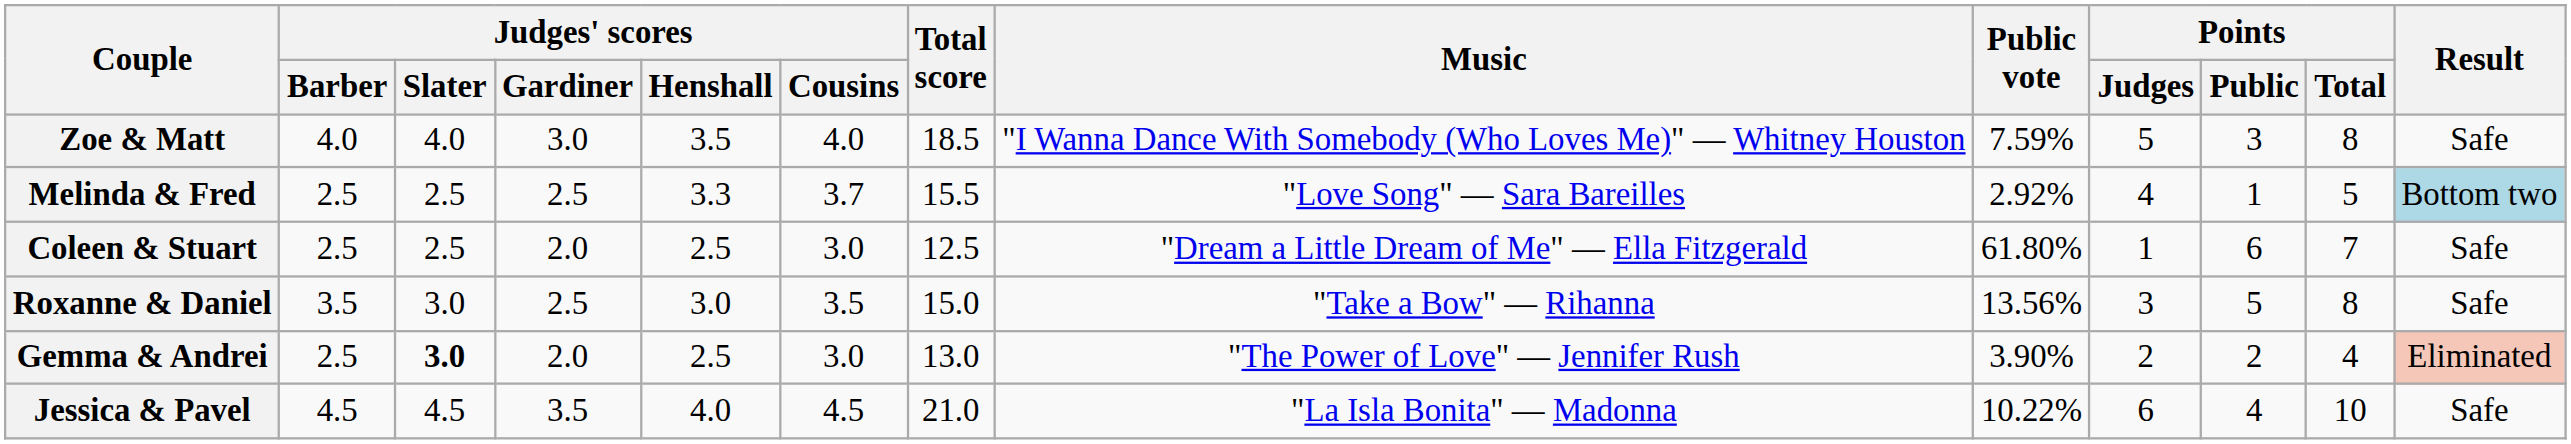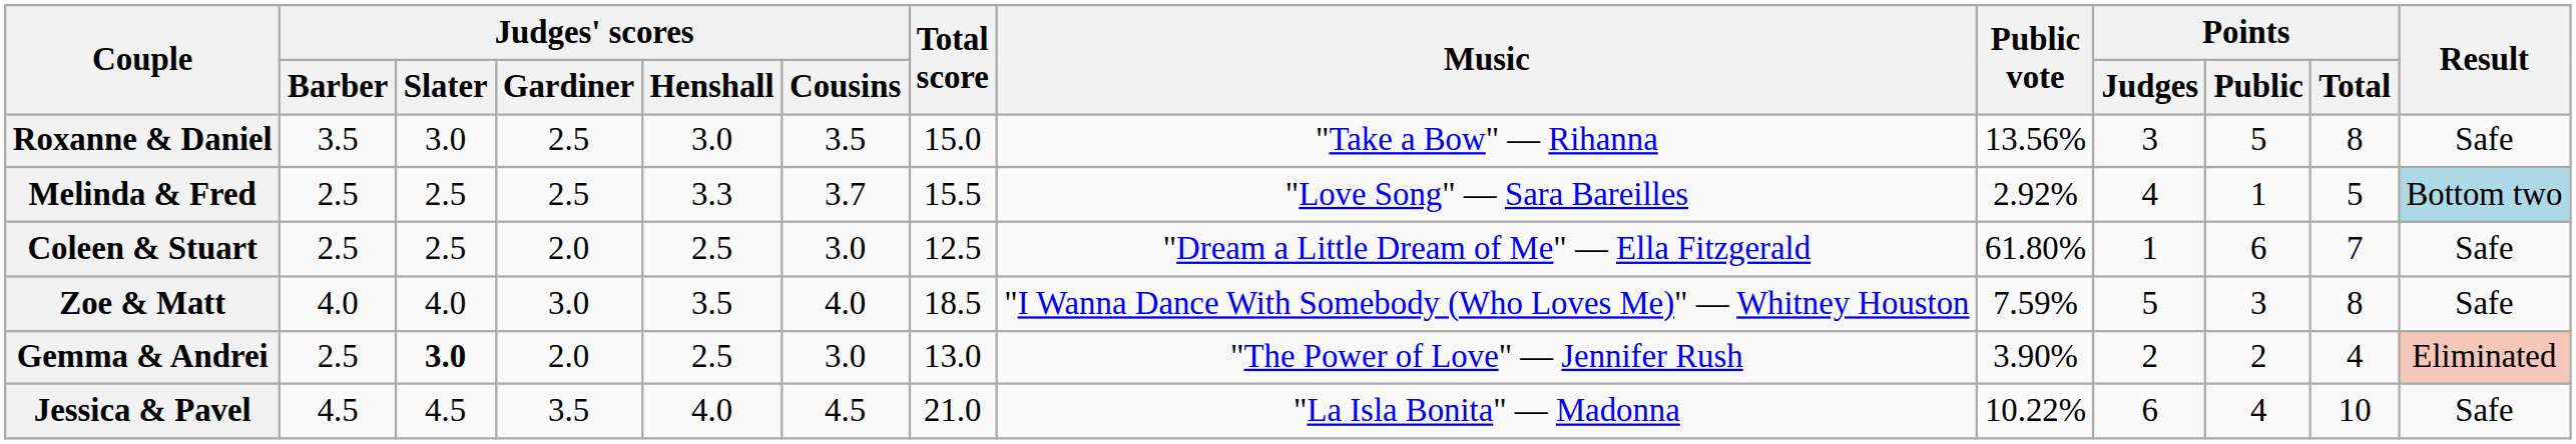rows swapped: Roxanne & Daniel <-> Zoe & Matt
